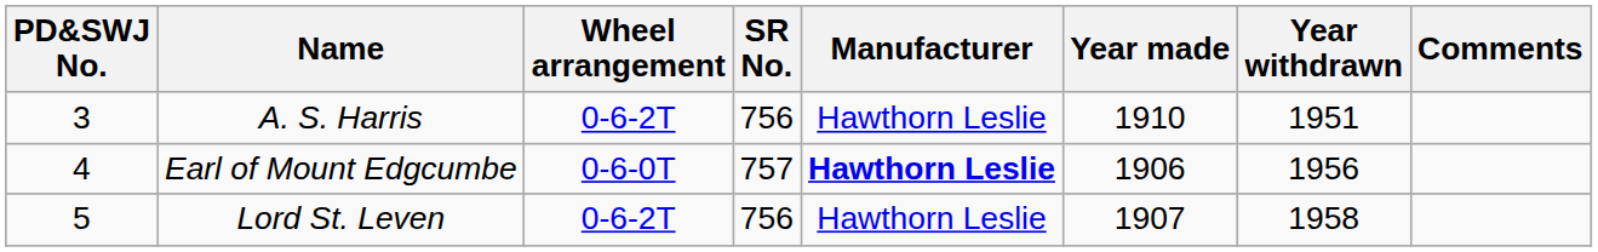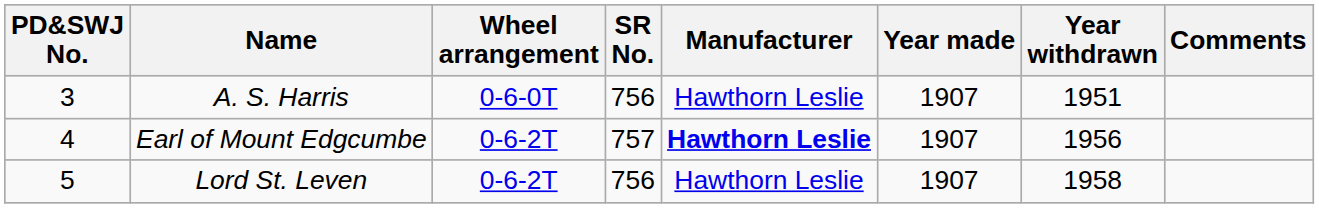A. S. Harris | Wheel arrangement: 0-6-2T -> 0-6-0T
A. S. Harris | Year made: 1910 -> 1907
Earl of Mount Edgcumbe | Wheel arrangement: 0-6-0T -> 0-6-2T
Earl of Mount Edgcumbe | Year made: 1906 -> 1907
